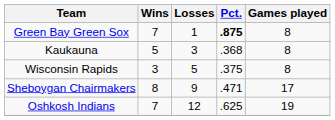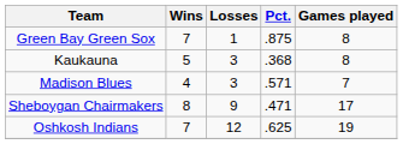Green Bay Green Sox | Pct.: bold -> normal
+ row: Madison Blues | 4 | 3 | .571 | 7
- row: Wisconsin Rapids | 3 | 5 | .375 | 8
